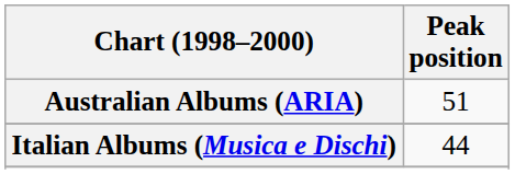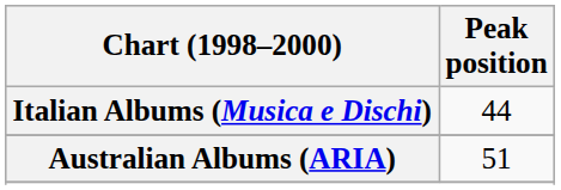rows swapped: Australian Albums (ARIA) <-> Italian Albums (Musica e Dischi)
